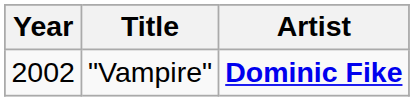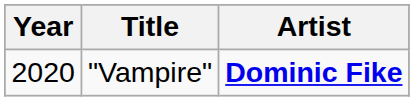"Vampire" | Year: 2002 -> 2020
